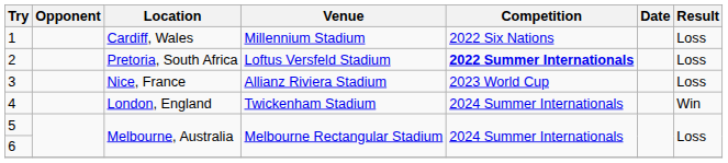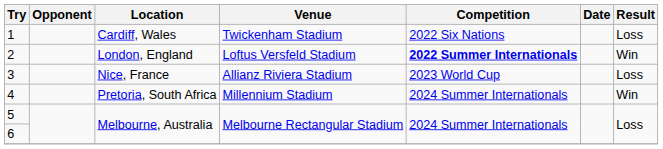1 | Venue: Millennium Stadium -> Twickenham Stadium
2 | Location: Pretoria, South Africa -> London, England
2 | Result: Loss -> Win
4 | Location: London, England -> Pretoria, South Africa
4 | Venue: Twickenham Stadium -> Millennium Stadium
